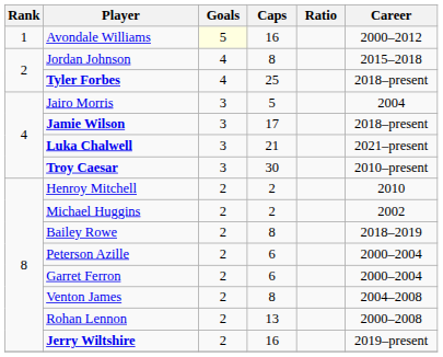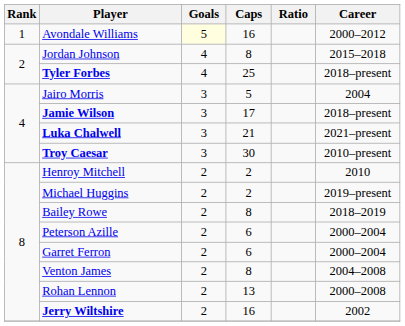Michael Huggins | Career: 2002 -> 2019–present
Jerry Wiltshire | Career: 2019–present -> 2002
